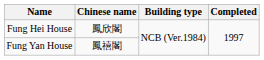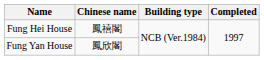Fung Hei House | Chinese name: 鳳欣閣 -> 鳳禧閣
Fung Yan House | Chinese name: 鳳禧閣 -> 鳳欣閣
